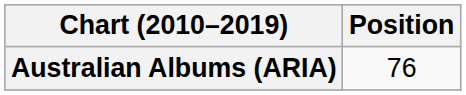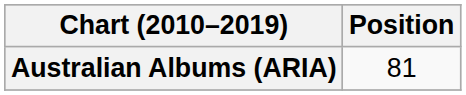Australian Albums (ARIA) | Position: 76 -> 81
